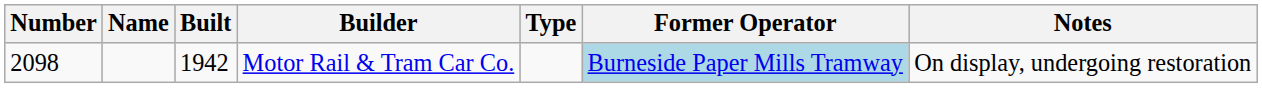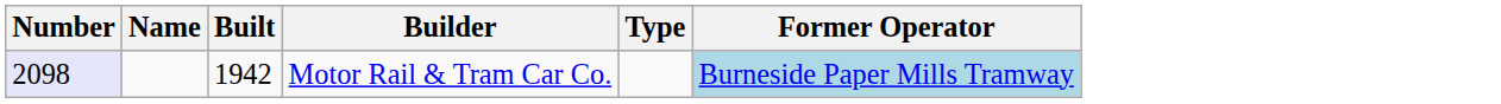- column: Notes | On display, undergoing restoration
Motor Rail & Tram Car Co. | Number: no background -> lavender background
